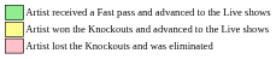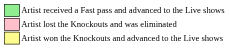rows swapped: Artist won the Knockouts and advanced to the Live shows <-> Artist lost the Knockouts and was eliminated
